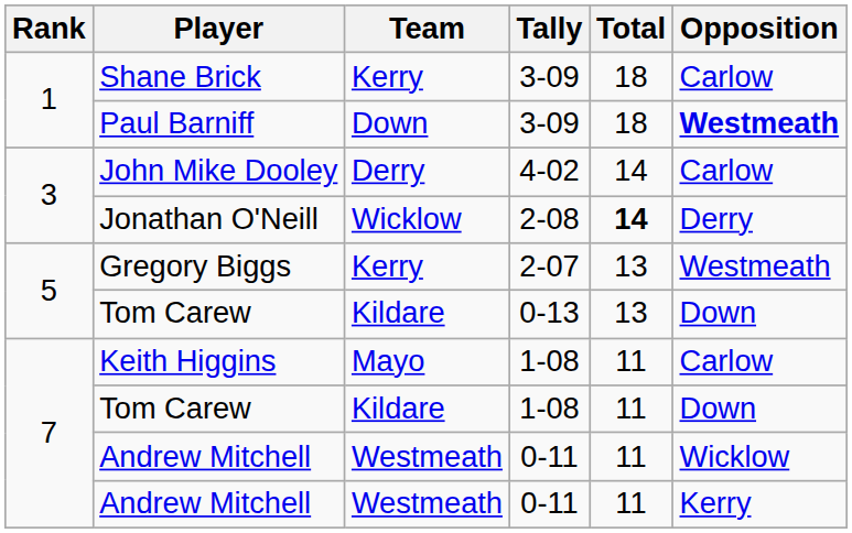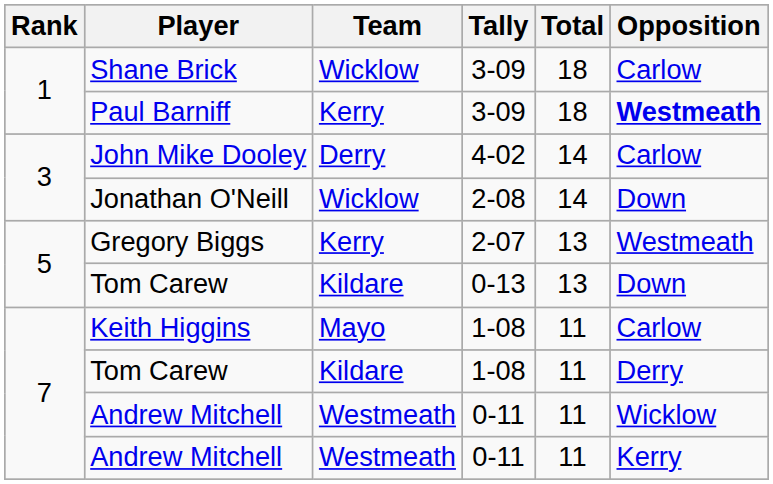Shane Brick | Team: Kerry -> Wicklow
Paul Barniff | Team: Down -> Kerry
Jonathan O'Neill | Total: bold -> normal
Jonathan O'Neill | Opposition: Derry -> Down
Tom Carew / 1-08 | Opposition: Down -> Derry
